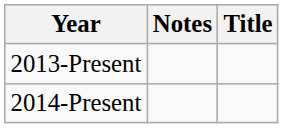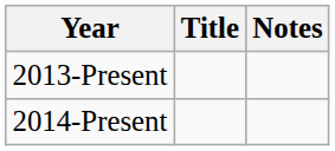columns swapped: Title <-> Notes
